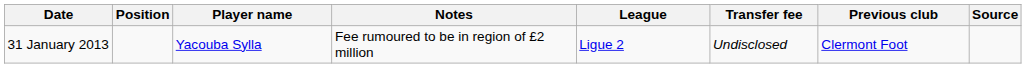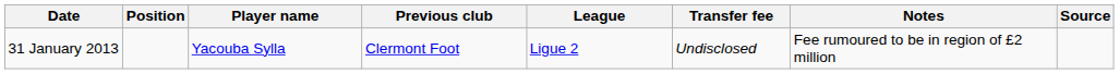columns swapped: Previous club <-> Notes
